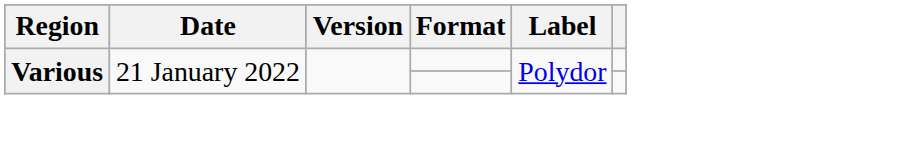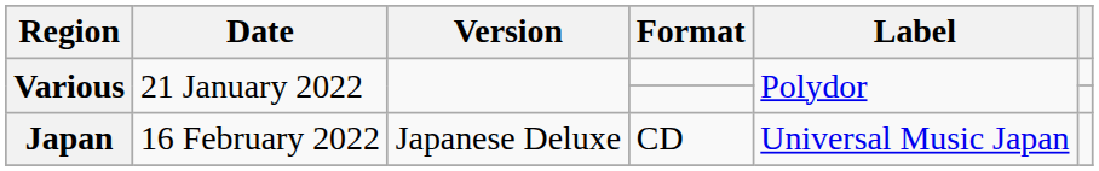+ row: Japan | 16 February 2022 | Japanese Deluxe | CD | Universal Music Japan
